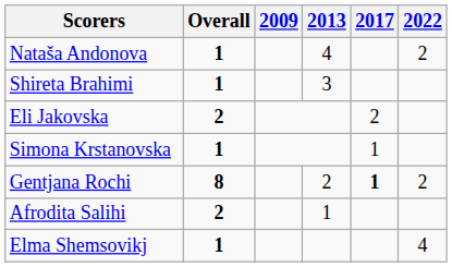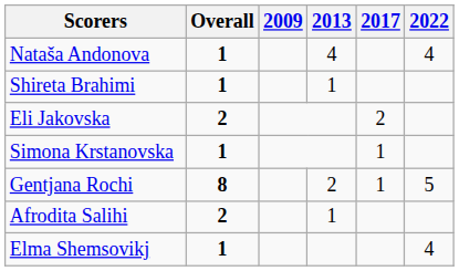Nataša Andonova | 2022: 2 -> 4
Shireta Brahimi | 2013: 3 -> 1
Gentjana Rochi | 2017: bold -> normal
Gentjana Rochi | 2022: 2 -> 5
